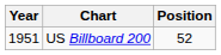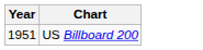- column: Position | 52
